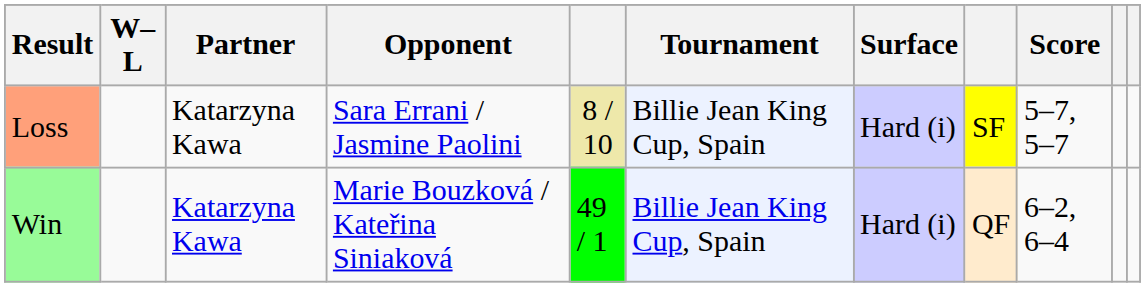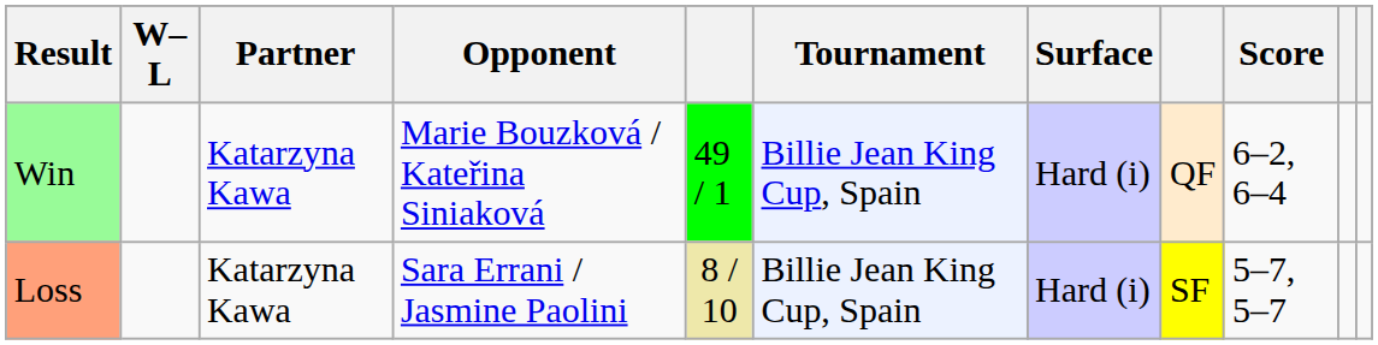rows swapped: Win <-> Loss
